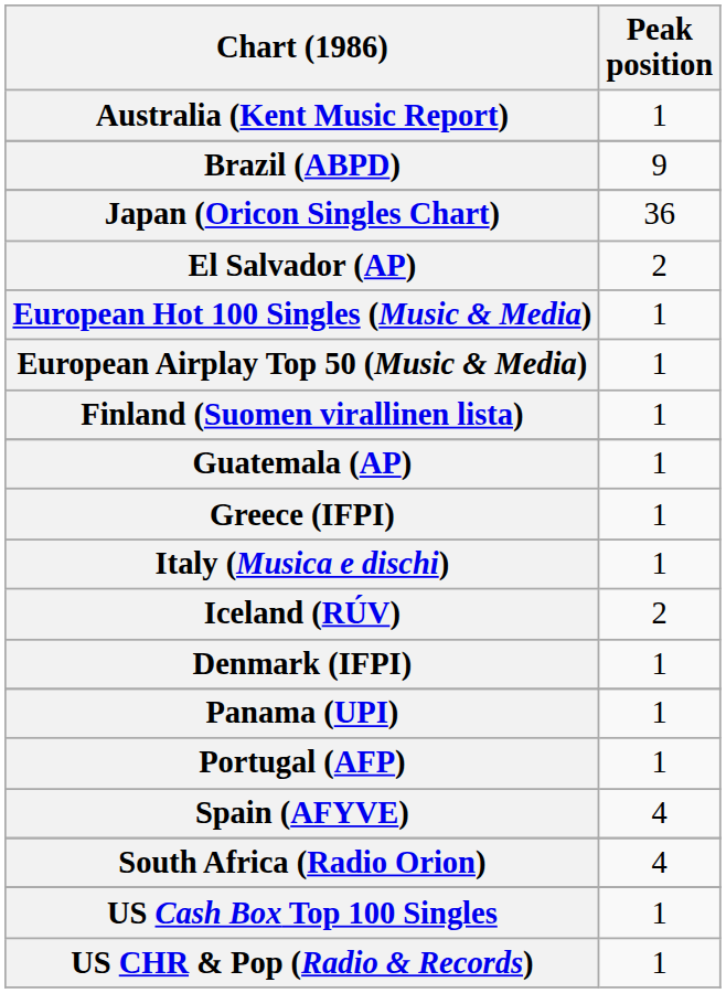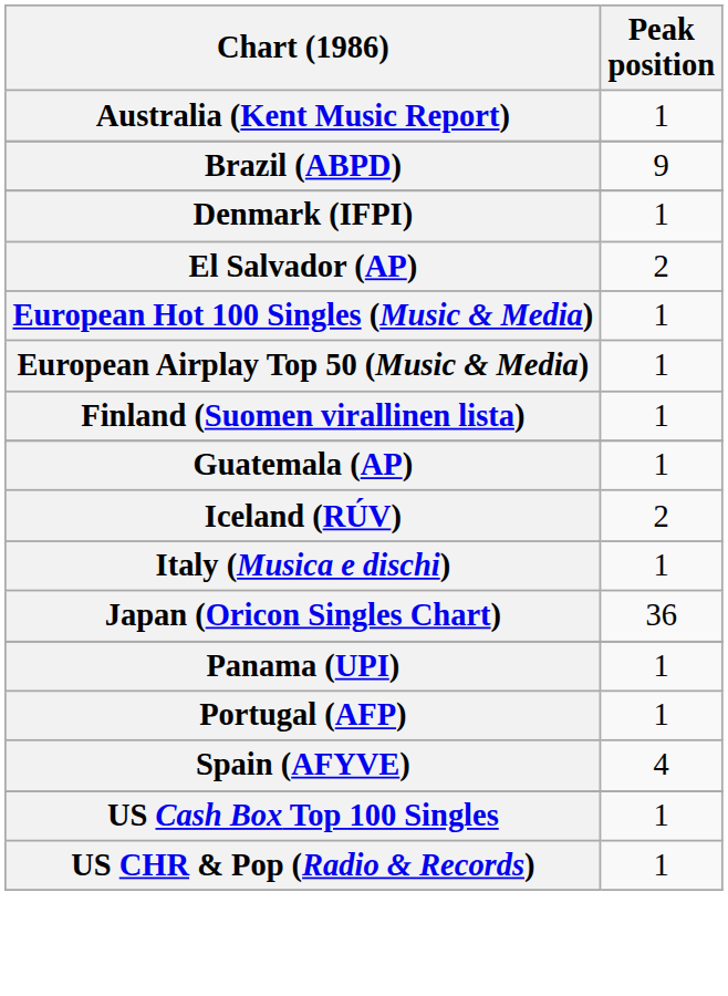rows swapped: Denmark (IFPI) <-> Japan (Oricon Singles Chart)
- row: Greece (IFPI) | 1
rows swapped: Iceland (RÚV) <-> Italy (Musica e dischi)
- row: South Africa (Radio Orion) | 4
